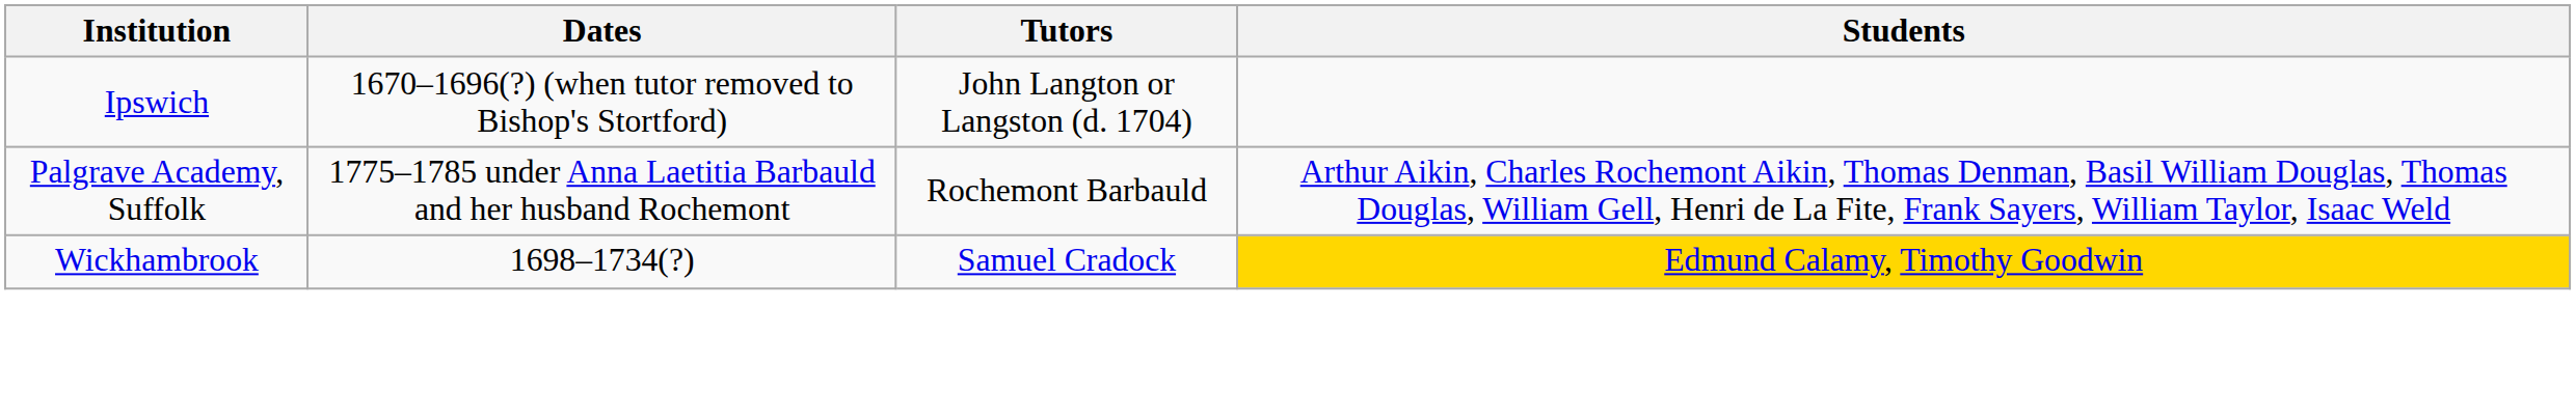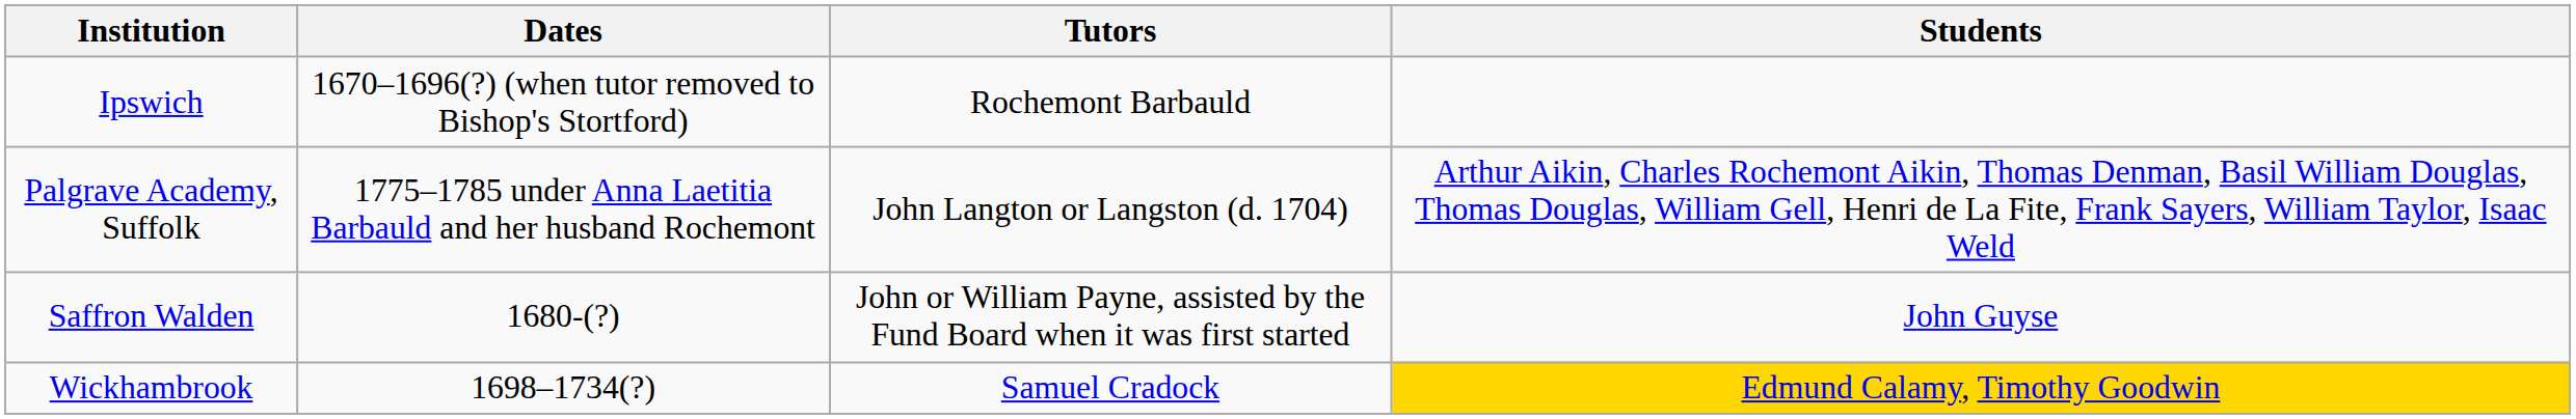Ipswich | Tutors: John Langton or Langston (d. 1704) -> Rochemont Barbauld
Palgrave Academy, Suffolk | Tutors: Rochemont Barbauld -> John Langton or Langston (d. 1704)
+ row: Saffron Walden | 1680-(?) | John or William Payne, assisted by the Fund Board when it was first started | John Guyse
